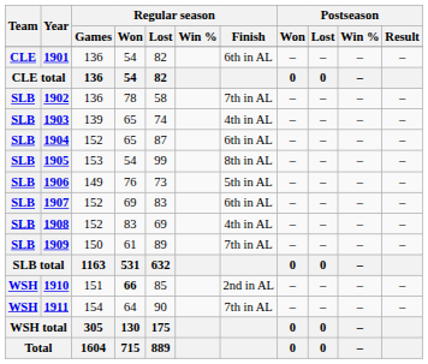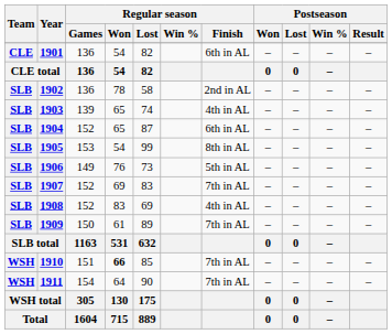1902 | Regular season / Finish: 7th in AL -> 2nd in AL
1907 | Regular season / Finish: 6th in AL -> 7th in AL
1910 | Regular season / Finish: 2nd in AL -> 7th in AL
